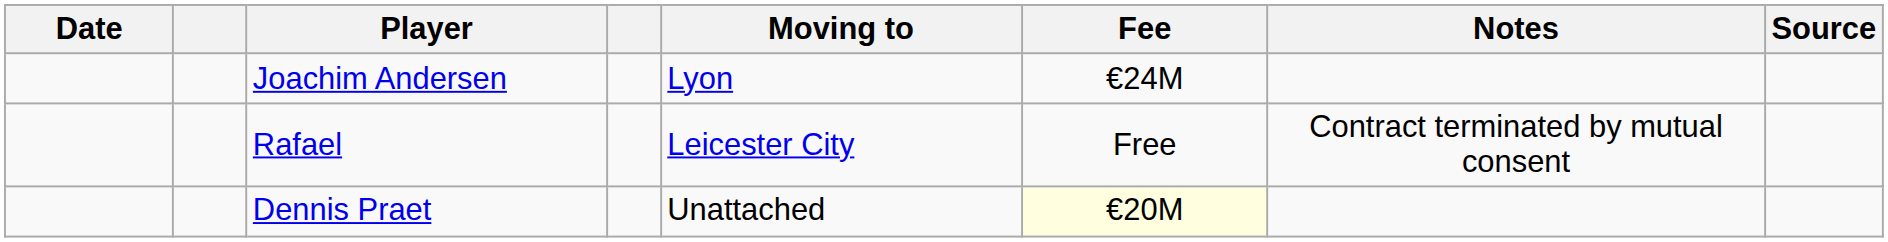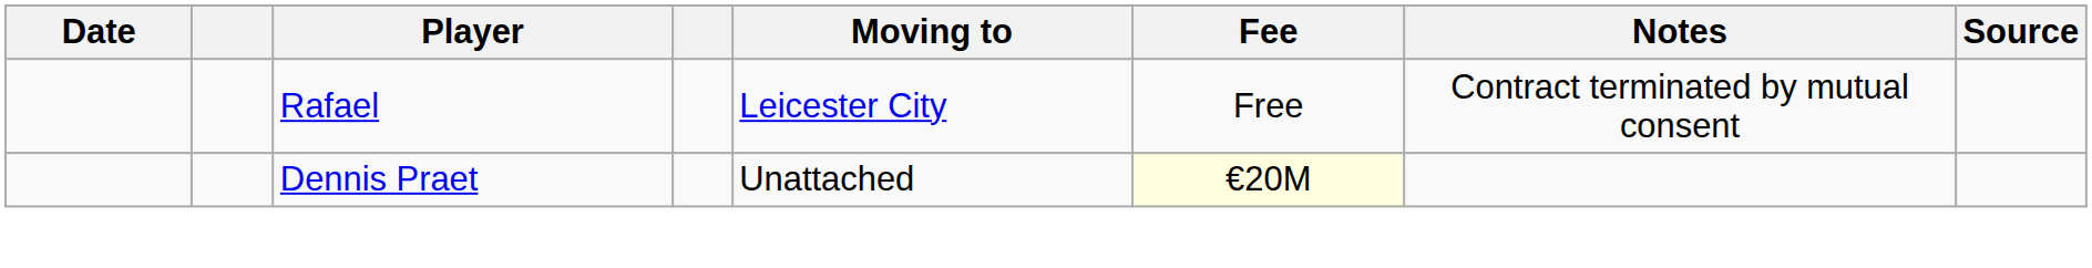- row: Joachim Andersen | Lyon | €24M
